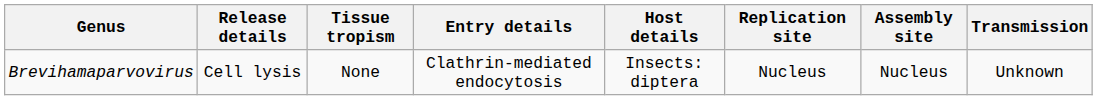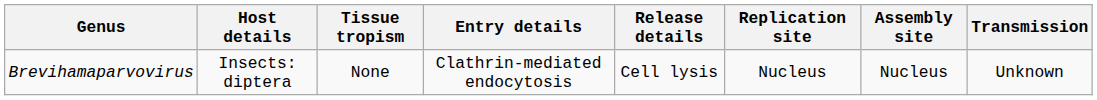columns swapped: Host details <-> Release details
